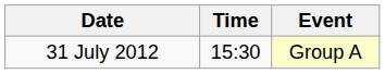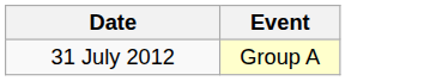- column: Time | 15:30
